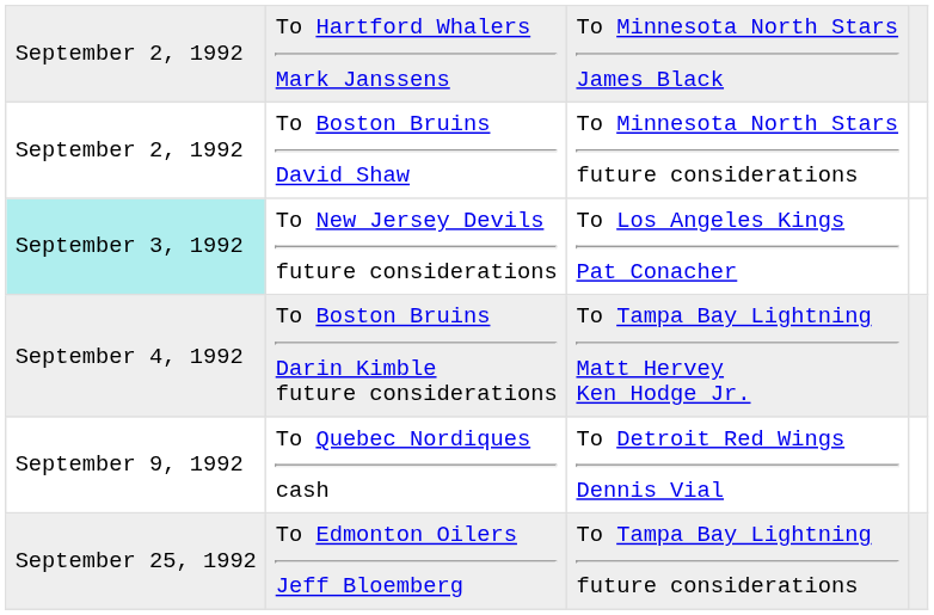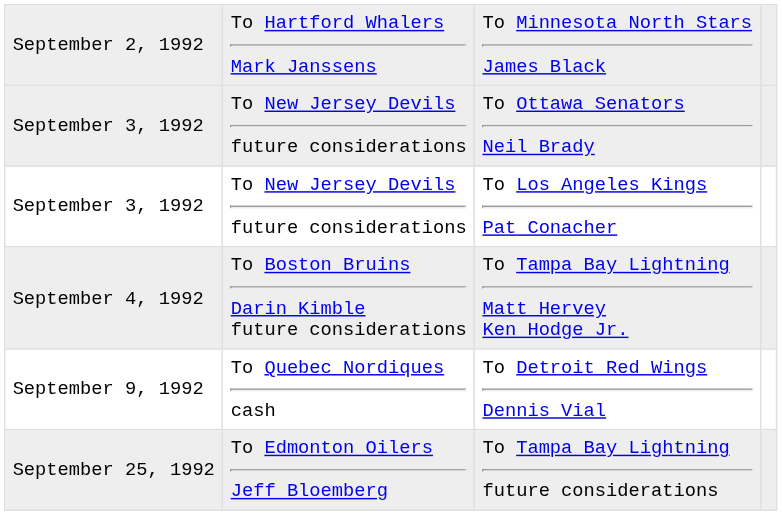- row: September 2, 1992 | To Boston Bruins David Shaw | To Minnesota North Stars future considerations
+ row: September 3, 1992 | To New Jersey Devils future considerations | To Ottawa Senators Neil Brady
To Los Angeles Kings Pat Conacher | column 1: paleturquoise background -> no background
